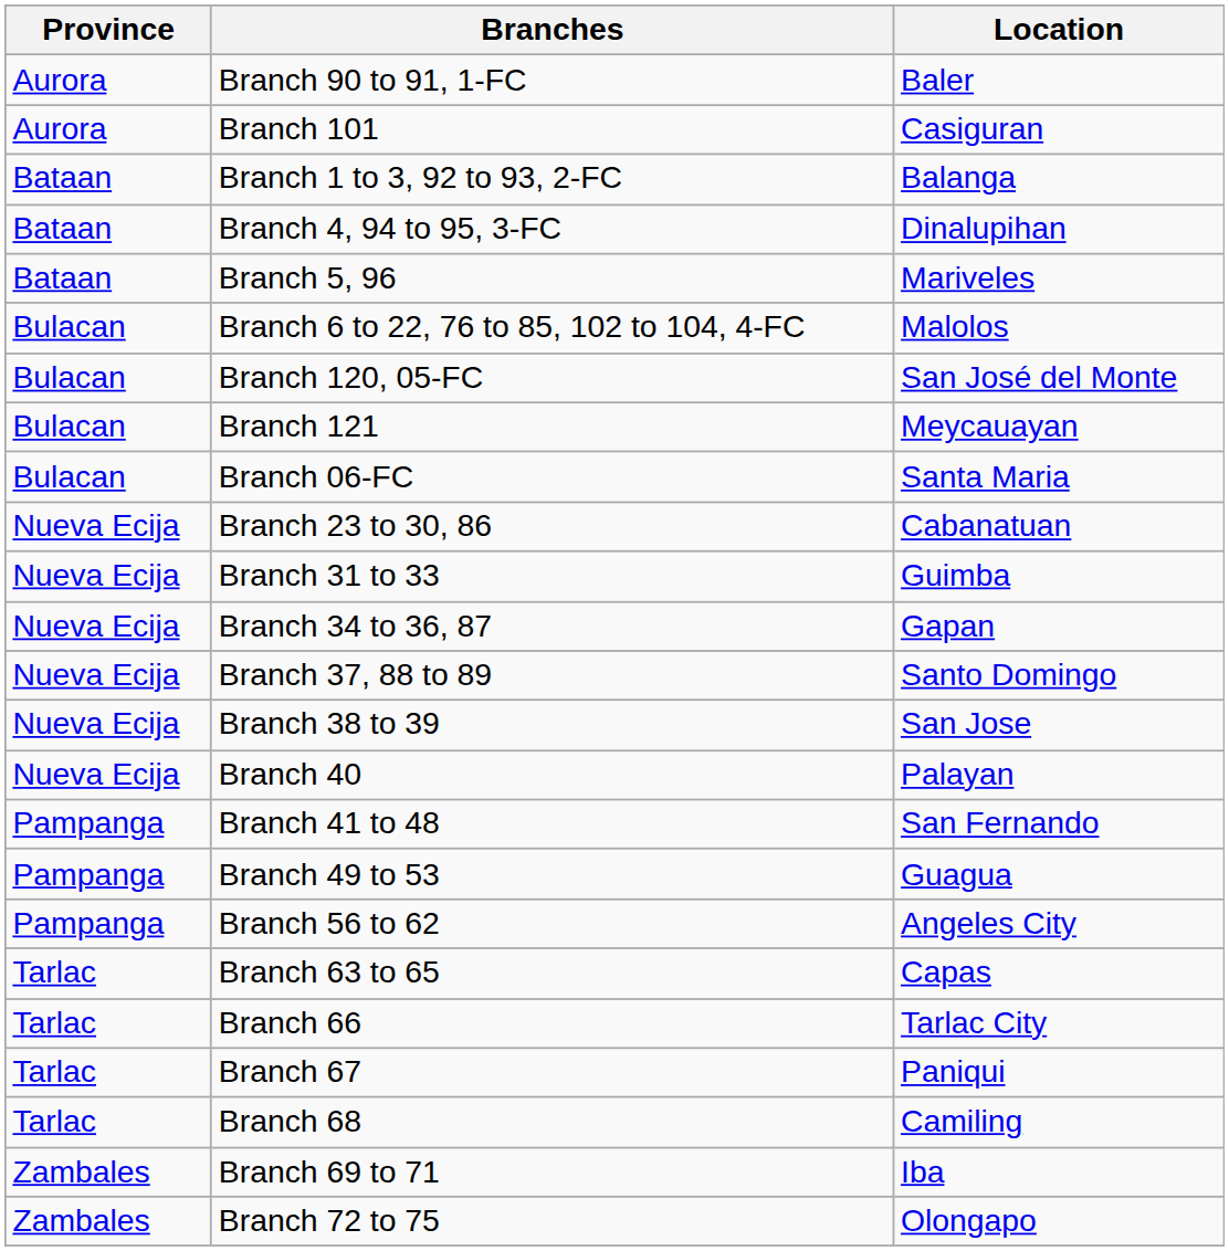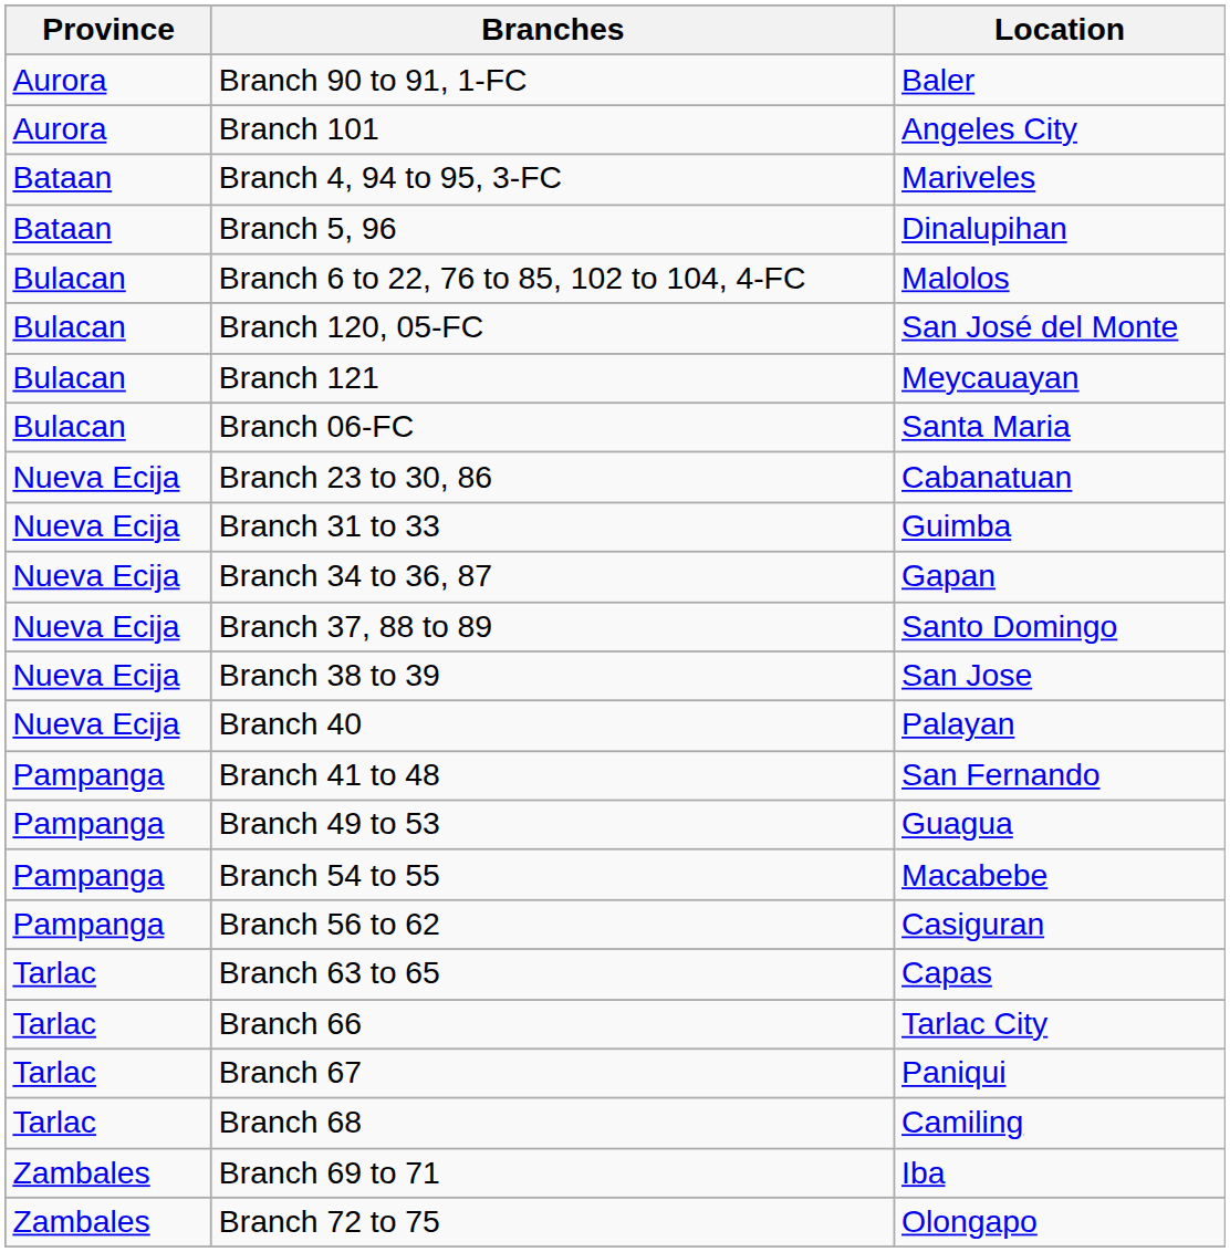Branch 101 | Location: Casiguran -> Angeles City
- row: Bataan | Branch 1 to 3, 92 to 93, 2-FC | Balanga
Branch 4, 94 to 95, 3-FC | Location: Dinalupihan -> Mariveles
Branch 5, 96 | Location: Mariveles -> Dinalupihan
+ row: Pampanga | Branch 54 to 55 | Macabebe
Branch 56 to 62 | Location: Angeles City -> Casiguran
